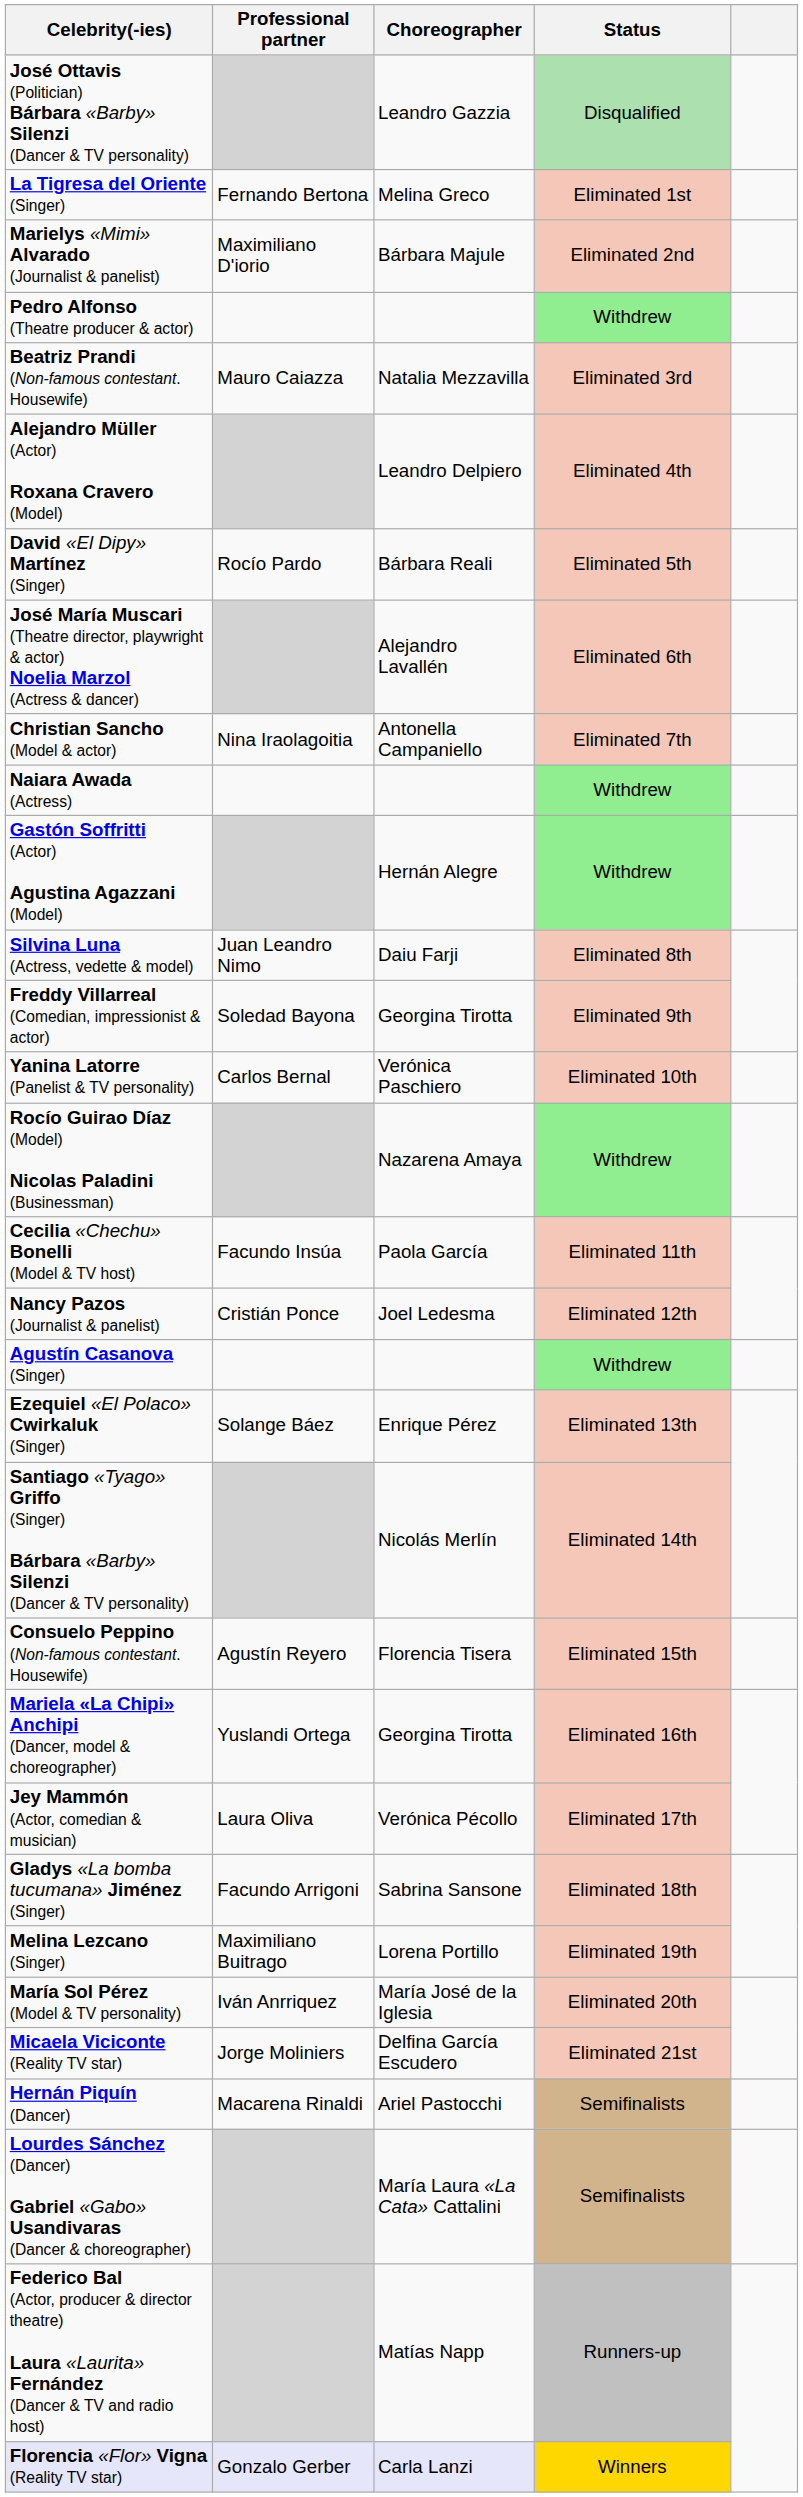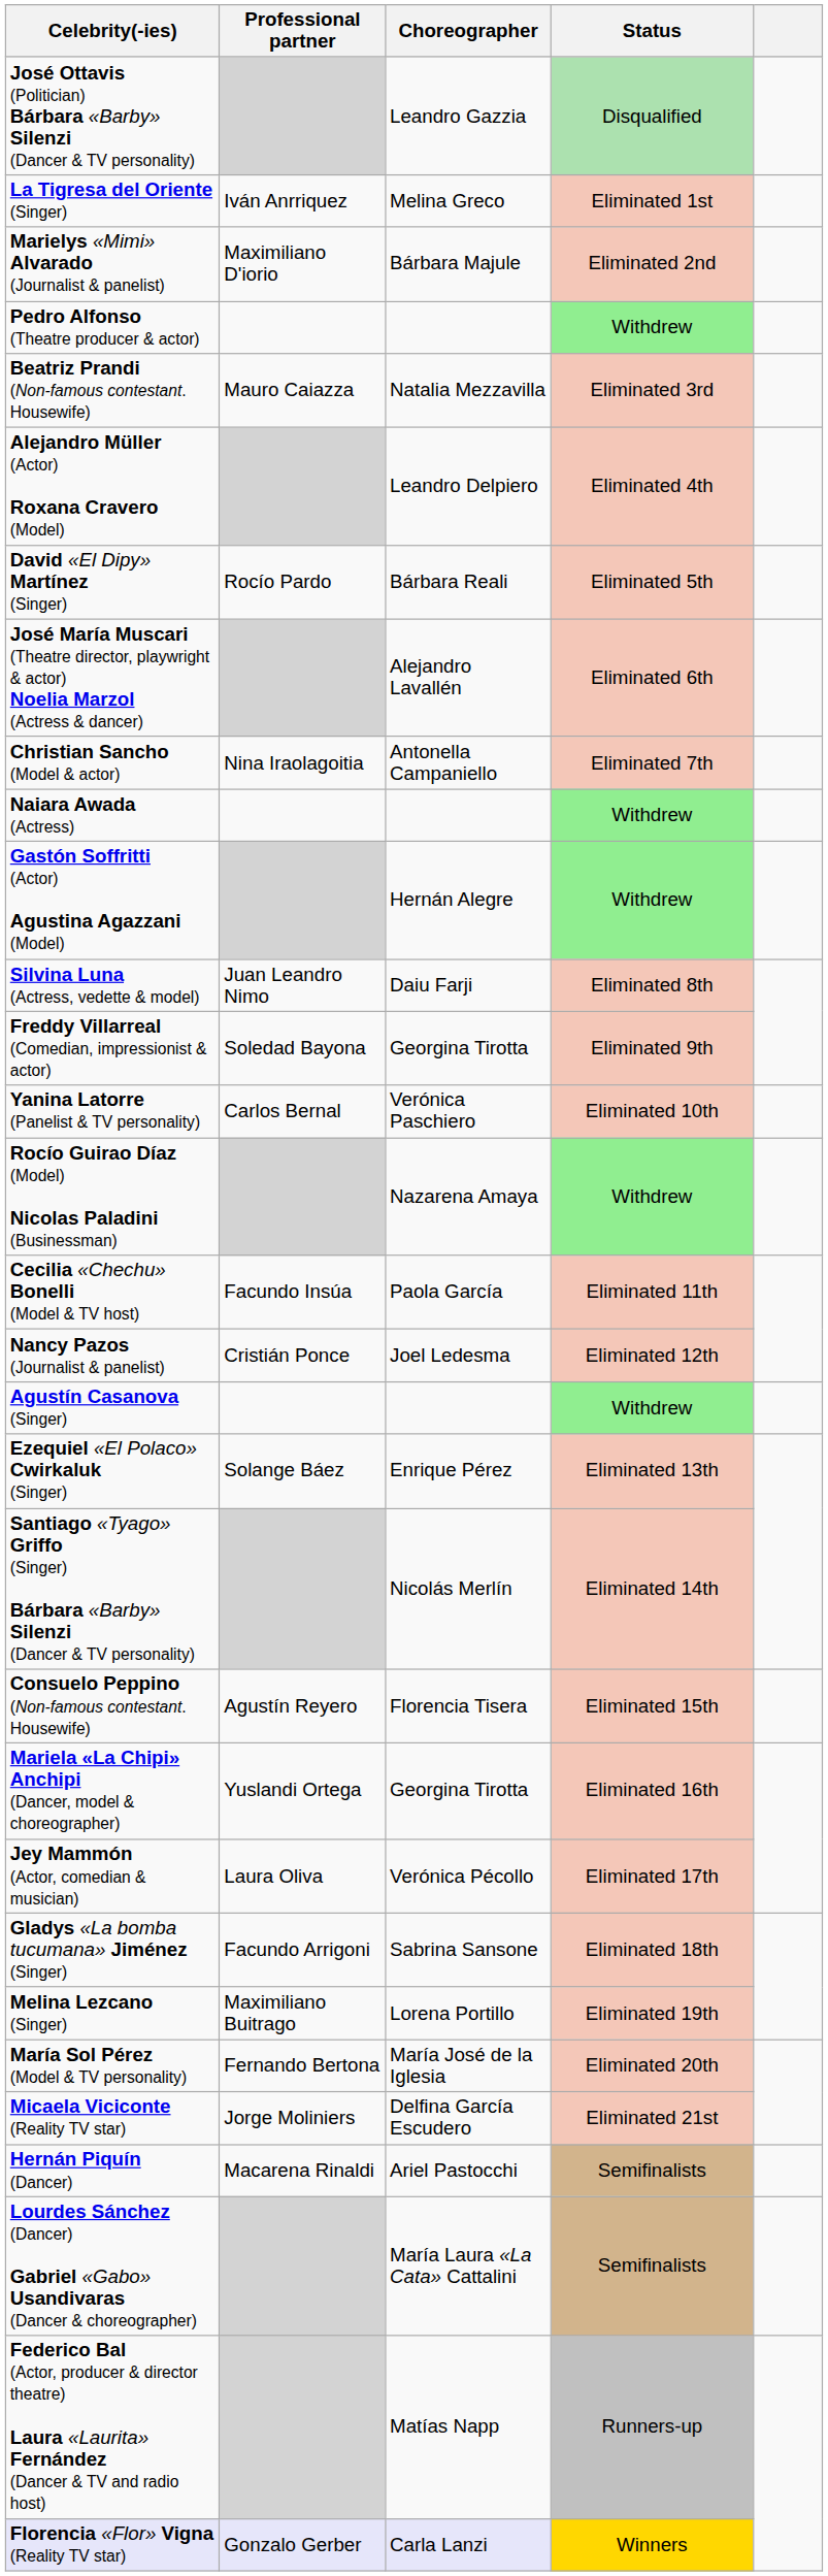La Tigresa del Oriente (Singer) | Professional partner: Fernando Bertona -> Iván Anrriquez
María Sol Pérez (Model & TV personality) | Professional partner: Iván Anrriquez -> Fernando Bertona
